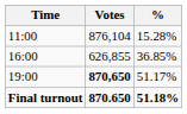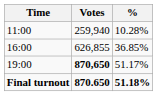11:00 | Votes: 876,104 -> 259,940
11:00 | %: 15.28% -> 10.28%
